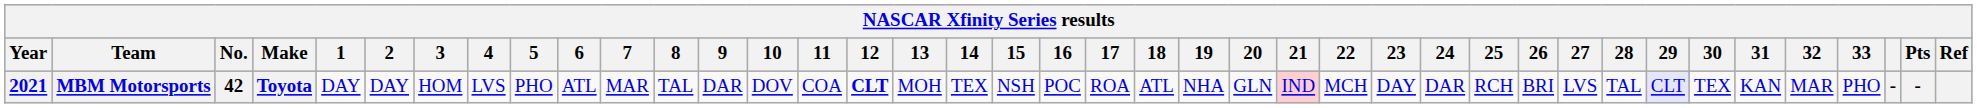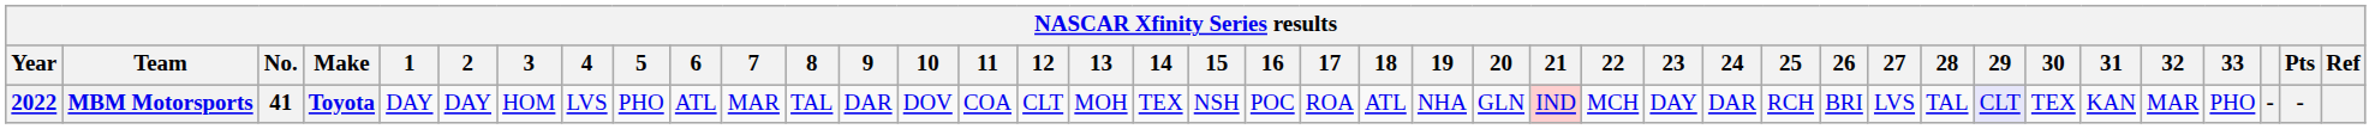MBM Motorsports | Year: 2021 -> 2022
MBM Motorsports | No.: 42 -> 41
MBM Motorsports | 12: bold -> normal
